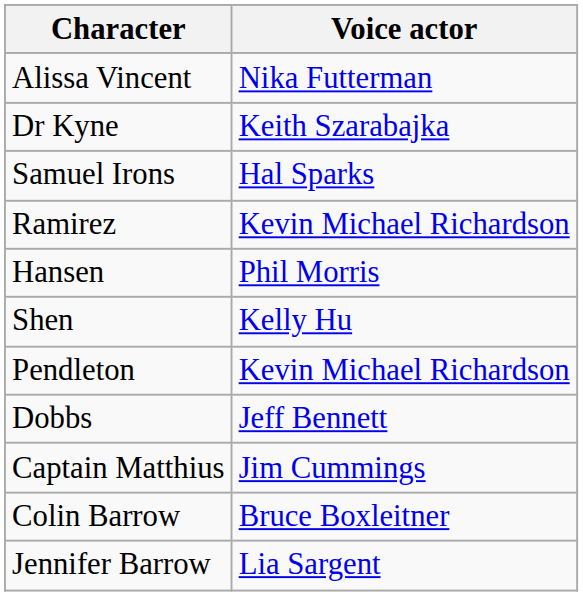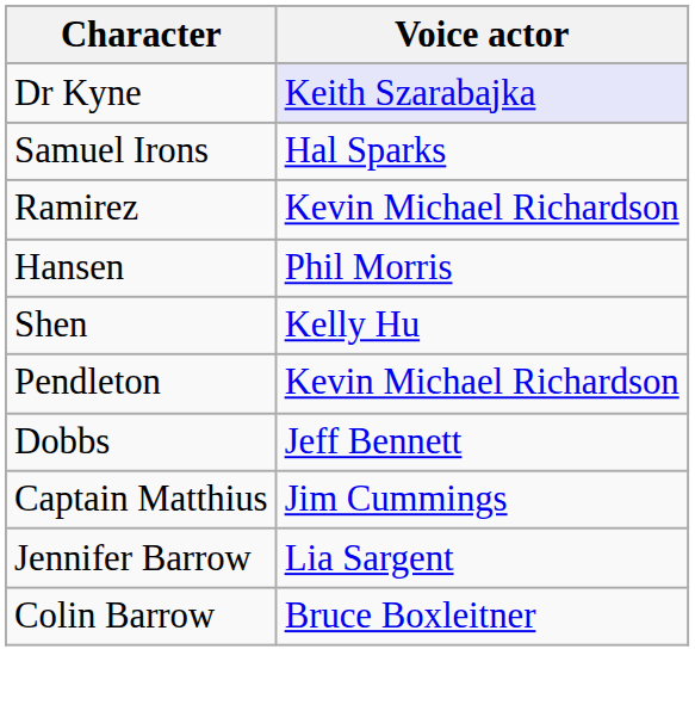- row: Alissa Vincent | Nika Futterman
Dr Kyne | Voice actor: no background -> lavender background
rows swapped: Jennifer Barrow <-> Colin Barrow
